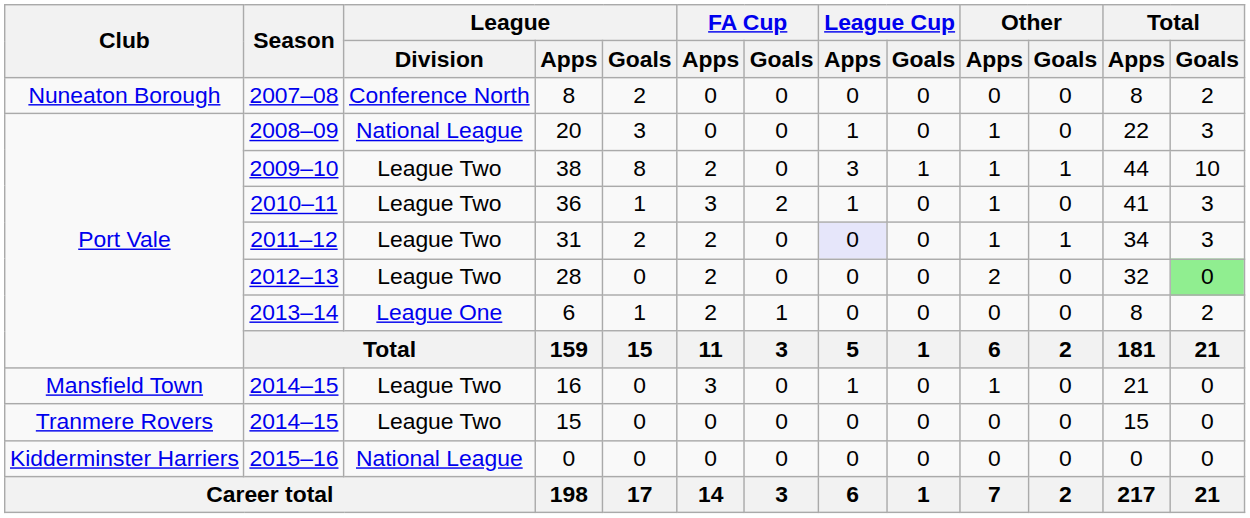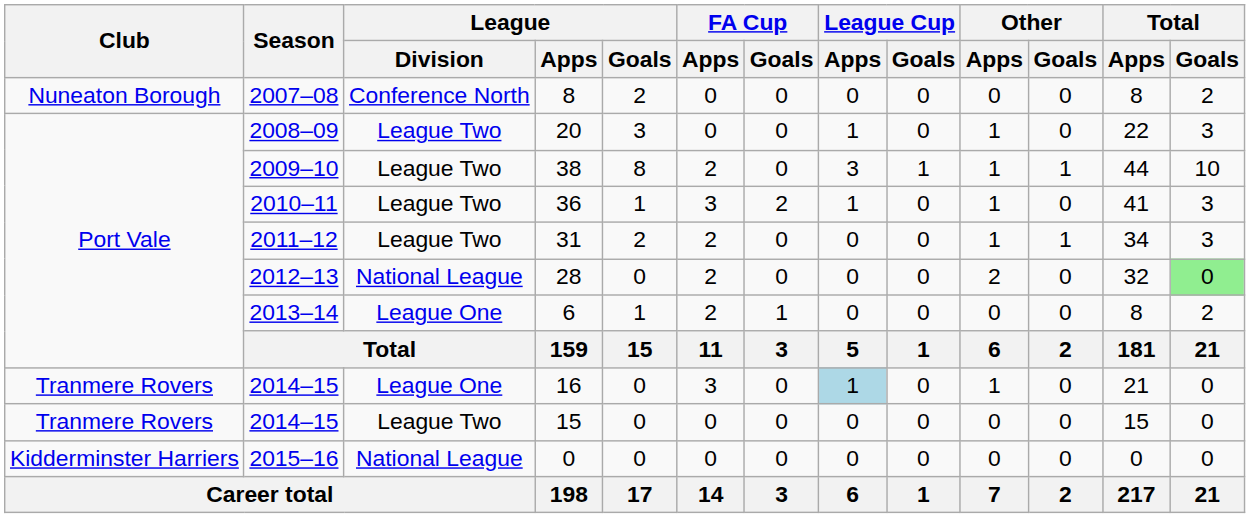20 | League / Division: National League -> League Two
31 | League Cup / Apps: lavender background -> no background
28 | League / Division: League Two -> National League
16 | Club: Mansfield Town -> Tranmere Rovers
16 | League / Division: League Two -> League One
16 | League Cup / Apps: no background -> lightblue background
